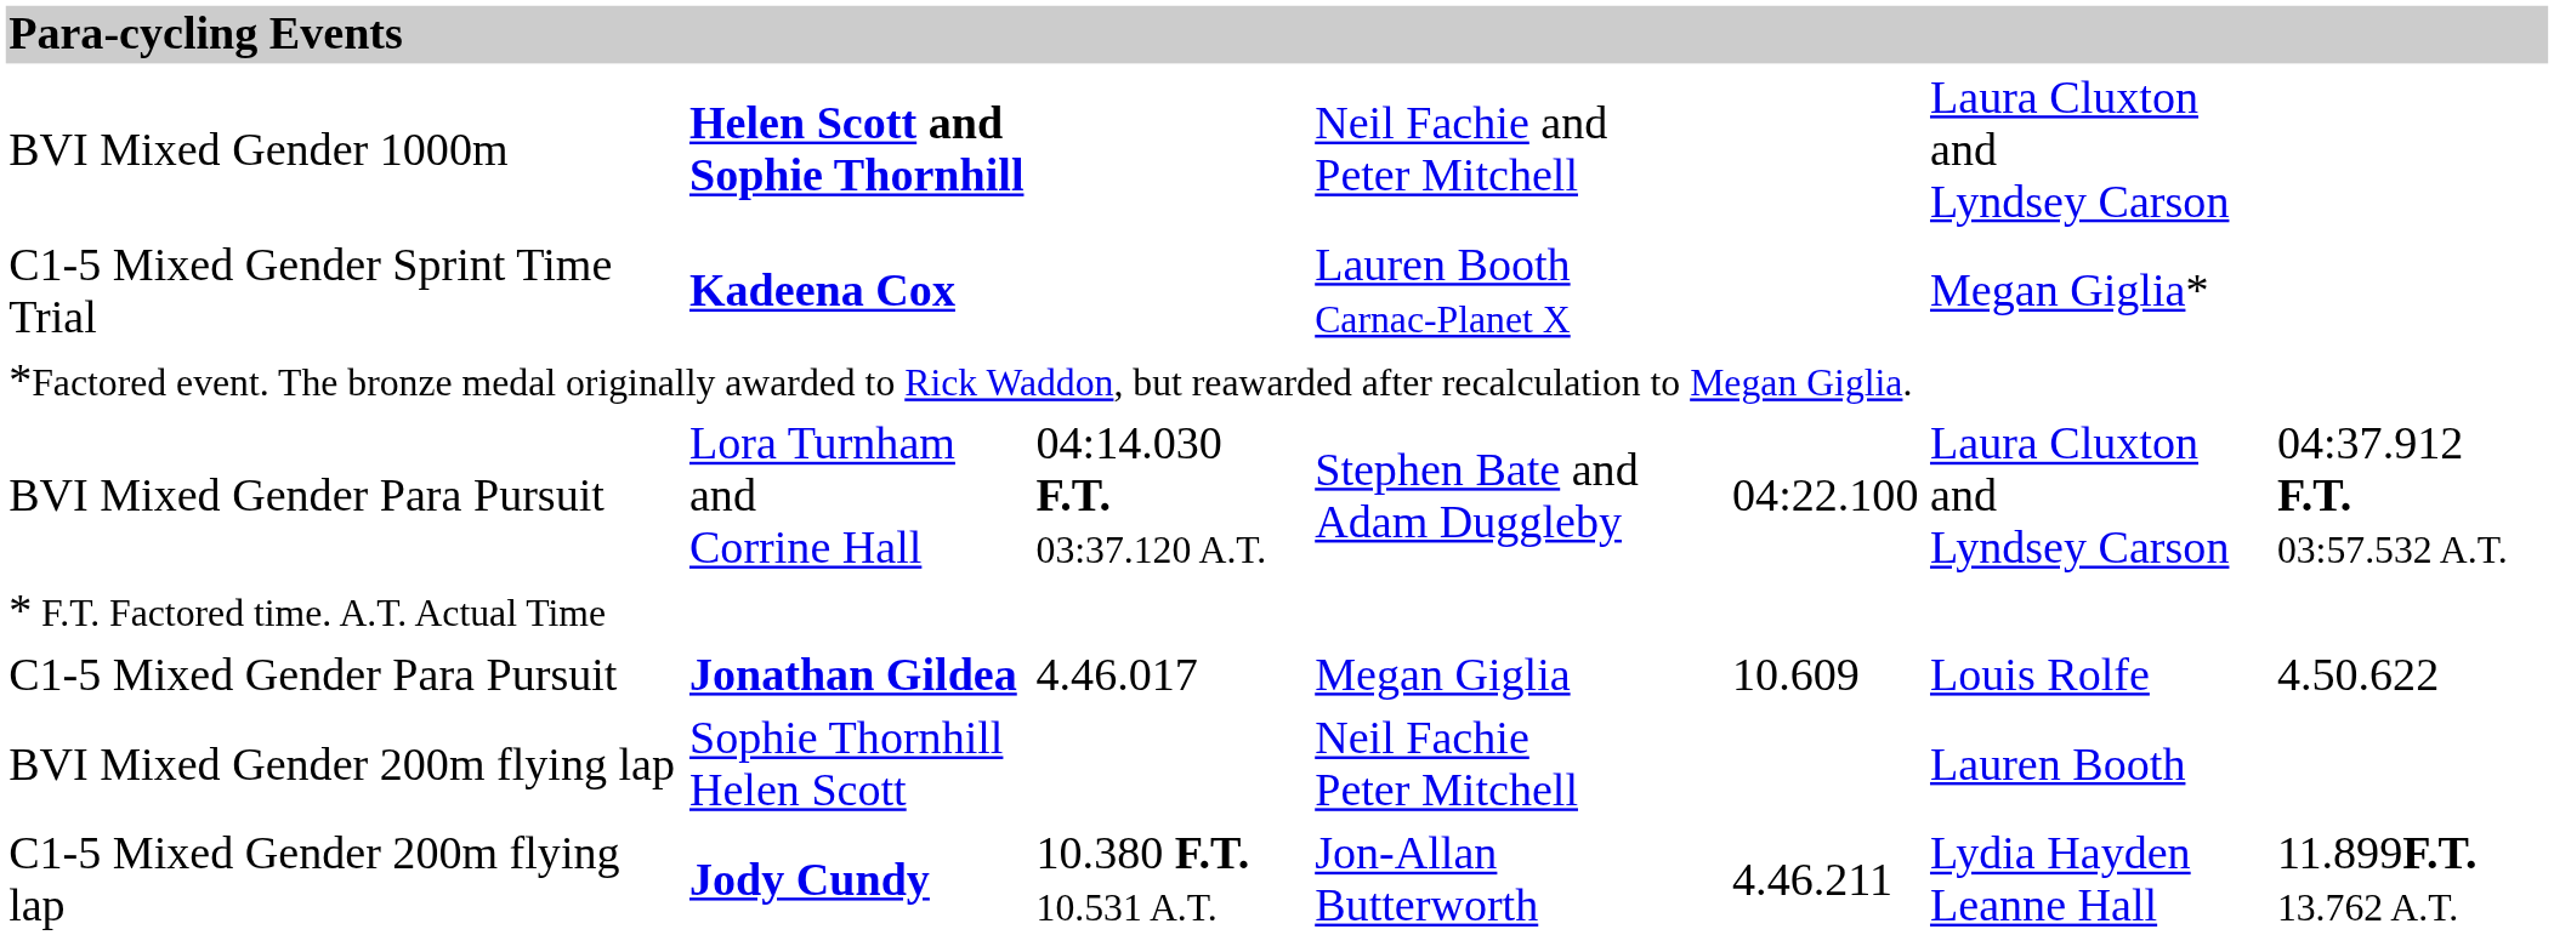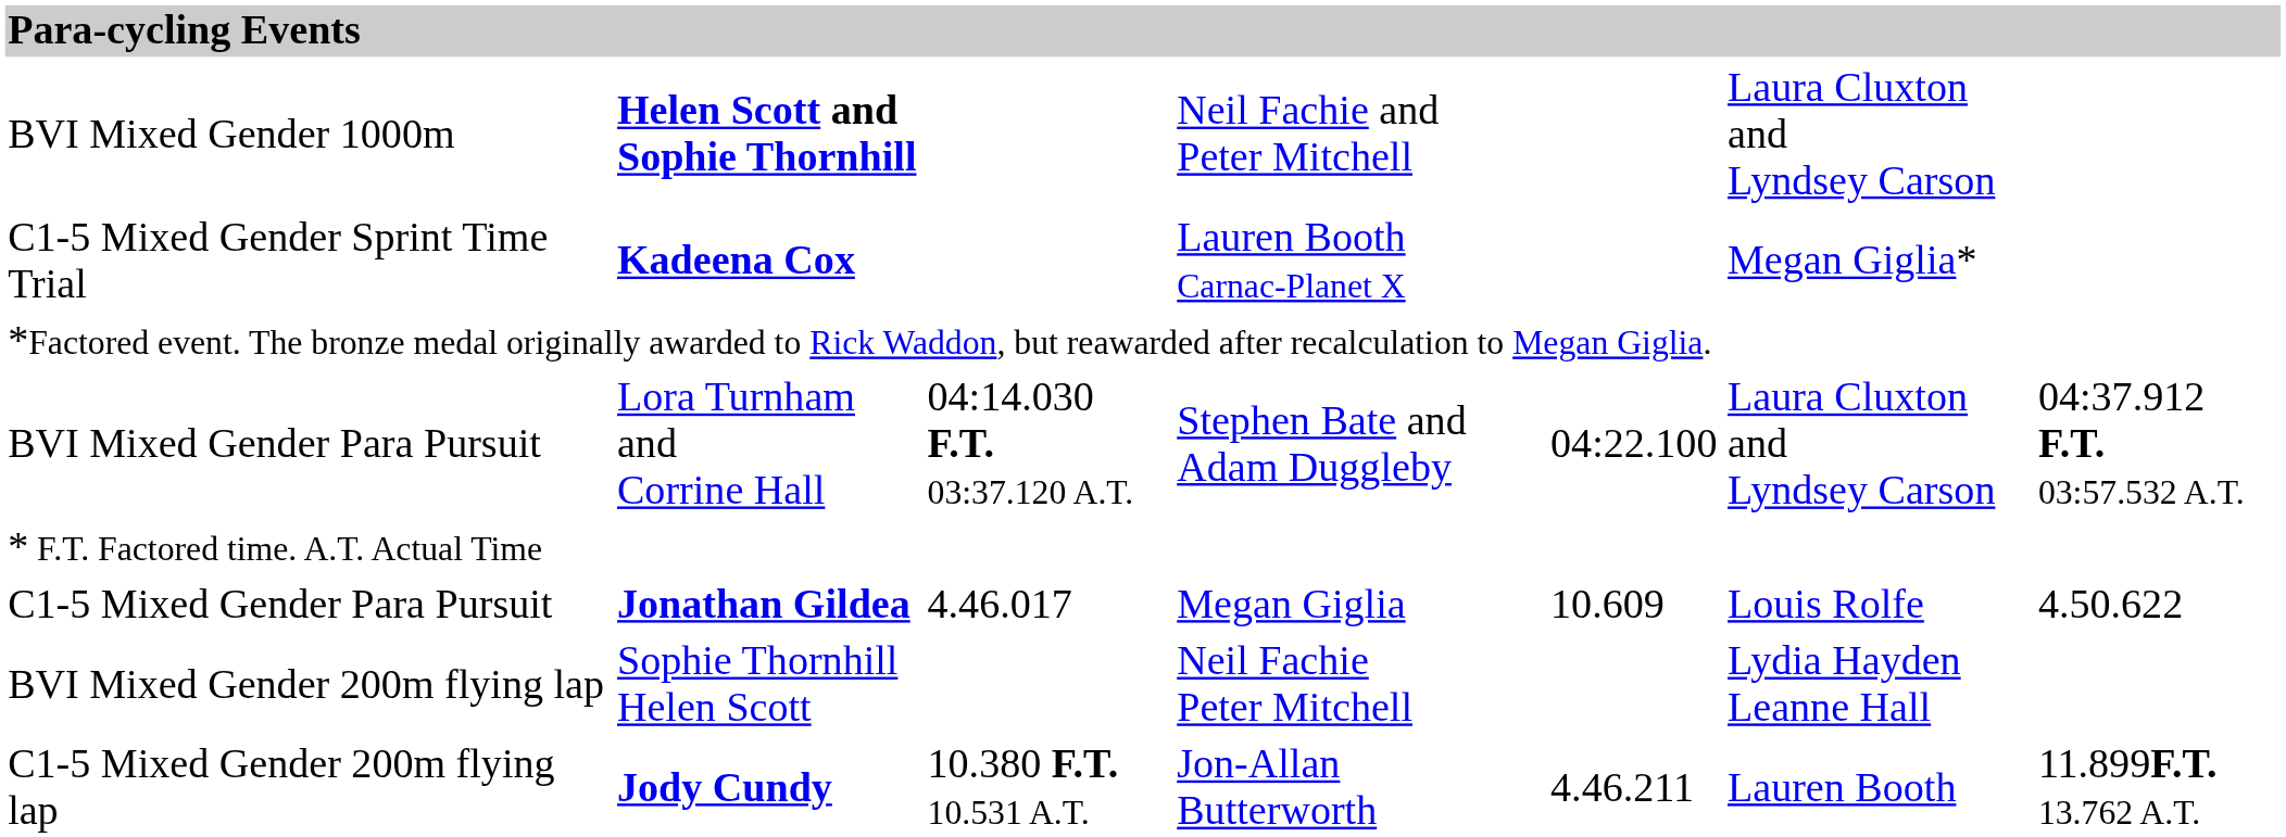BVI Mixed Gender 200m flying lap | column 6: Lauren Booth -> Lydia Hayden Leanne Hall
C1-5 Mixed Gender 200m flying lap | column 6: Lydia Hayden Leanne Hall -> Lauren Booth
